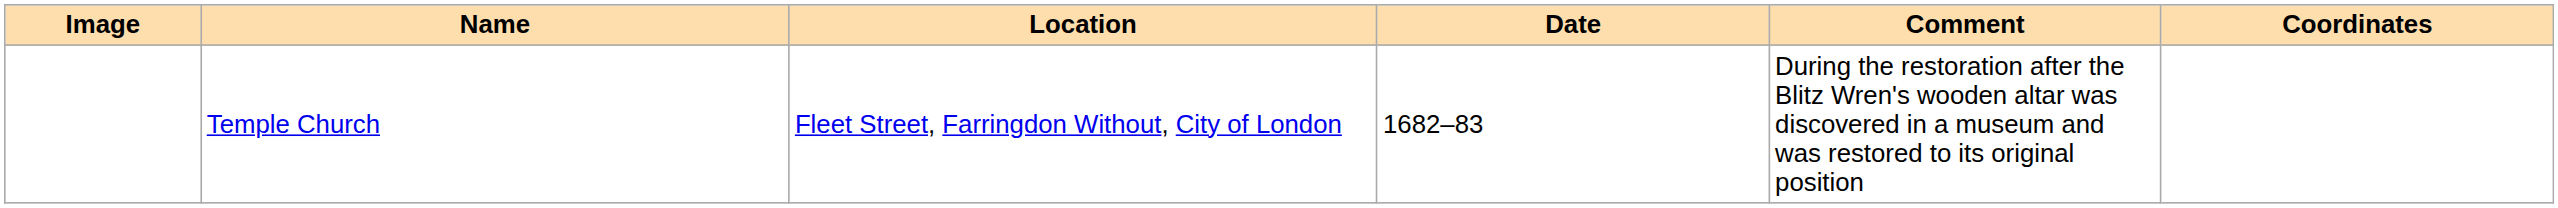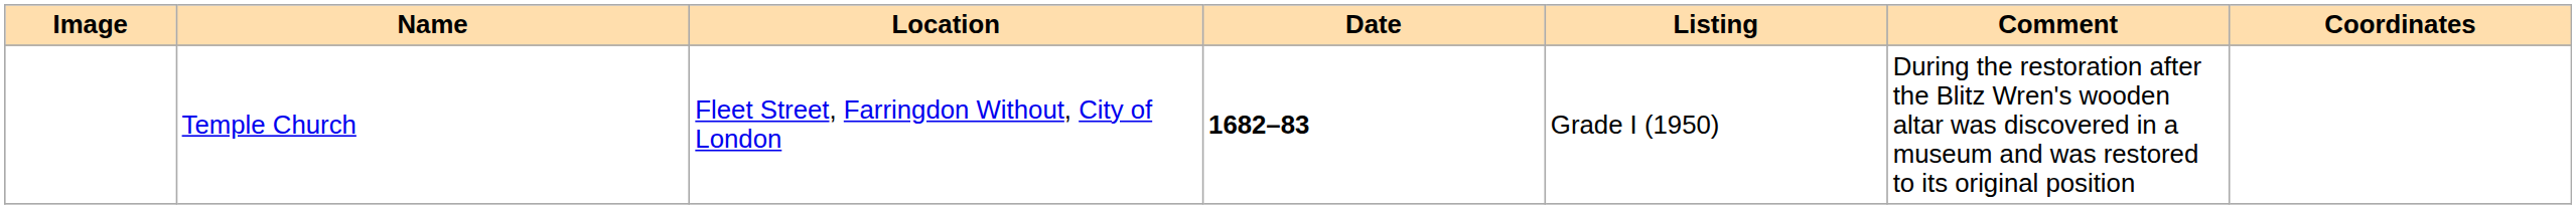+ column: Listing | Grade I (1950)
Temple Church | Date: normal -> bold
